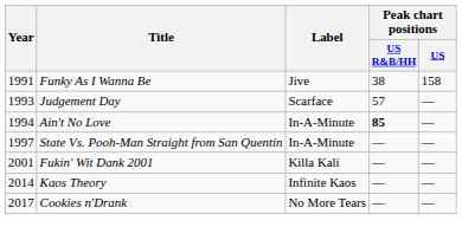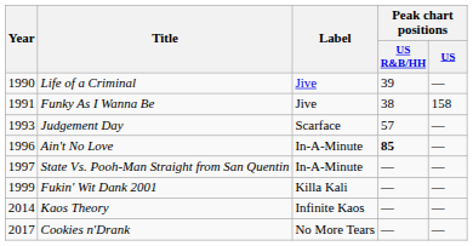+ row: 1990 | Life of a Criminal | Jive | 39 | —
Ain't No Love | Year: 1994 -> 1996
Fukin' Wit Dank 2001 | Year: 2001 -> 1999
